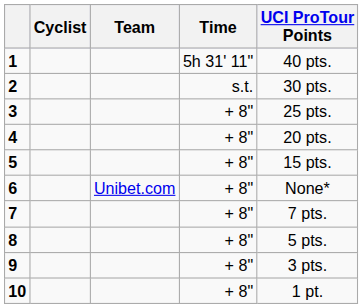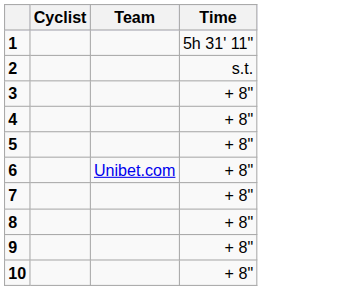- column: UCI ProTour Points | 40 pts. | 30 pts. | 25 pts. | 20 pts. | 15 pts. | None* | 7 pts. | 5 pts. | 3 pts. | 1 pt.
